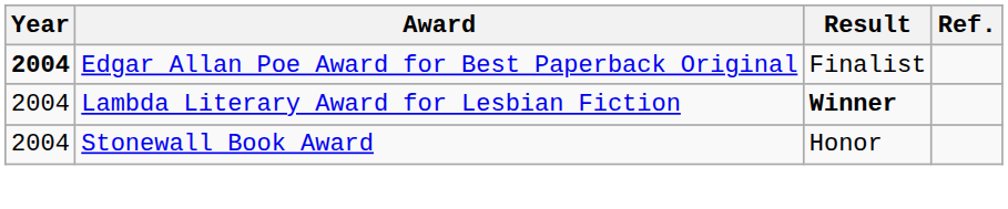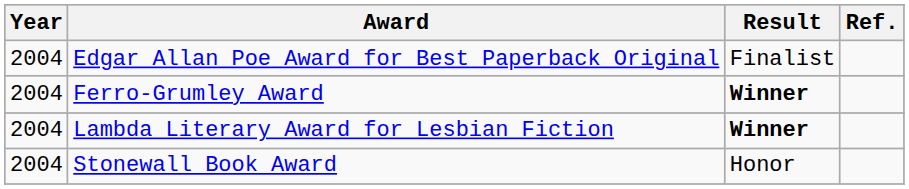Edgar Allan Poe Award for Best Paperback Original | Year: bold -> normal
+ row: 2004 | Ferro-Grumley Award | Winner
